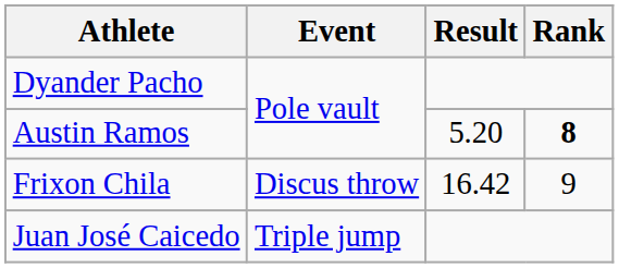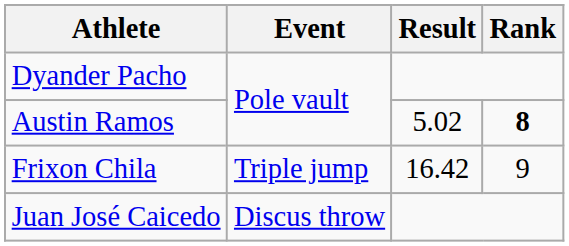Austin Ramos | Result: 5.20 -> 5.02
Frixon Chila | Event: Discus throw -> Triple jump
Juan José Caicedo | Event: Triple jump -> Discus throw
